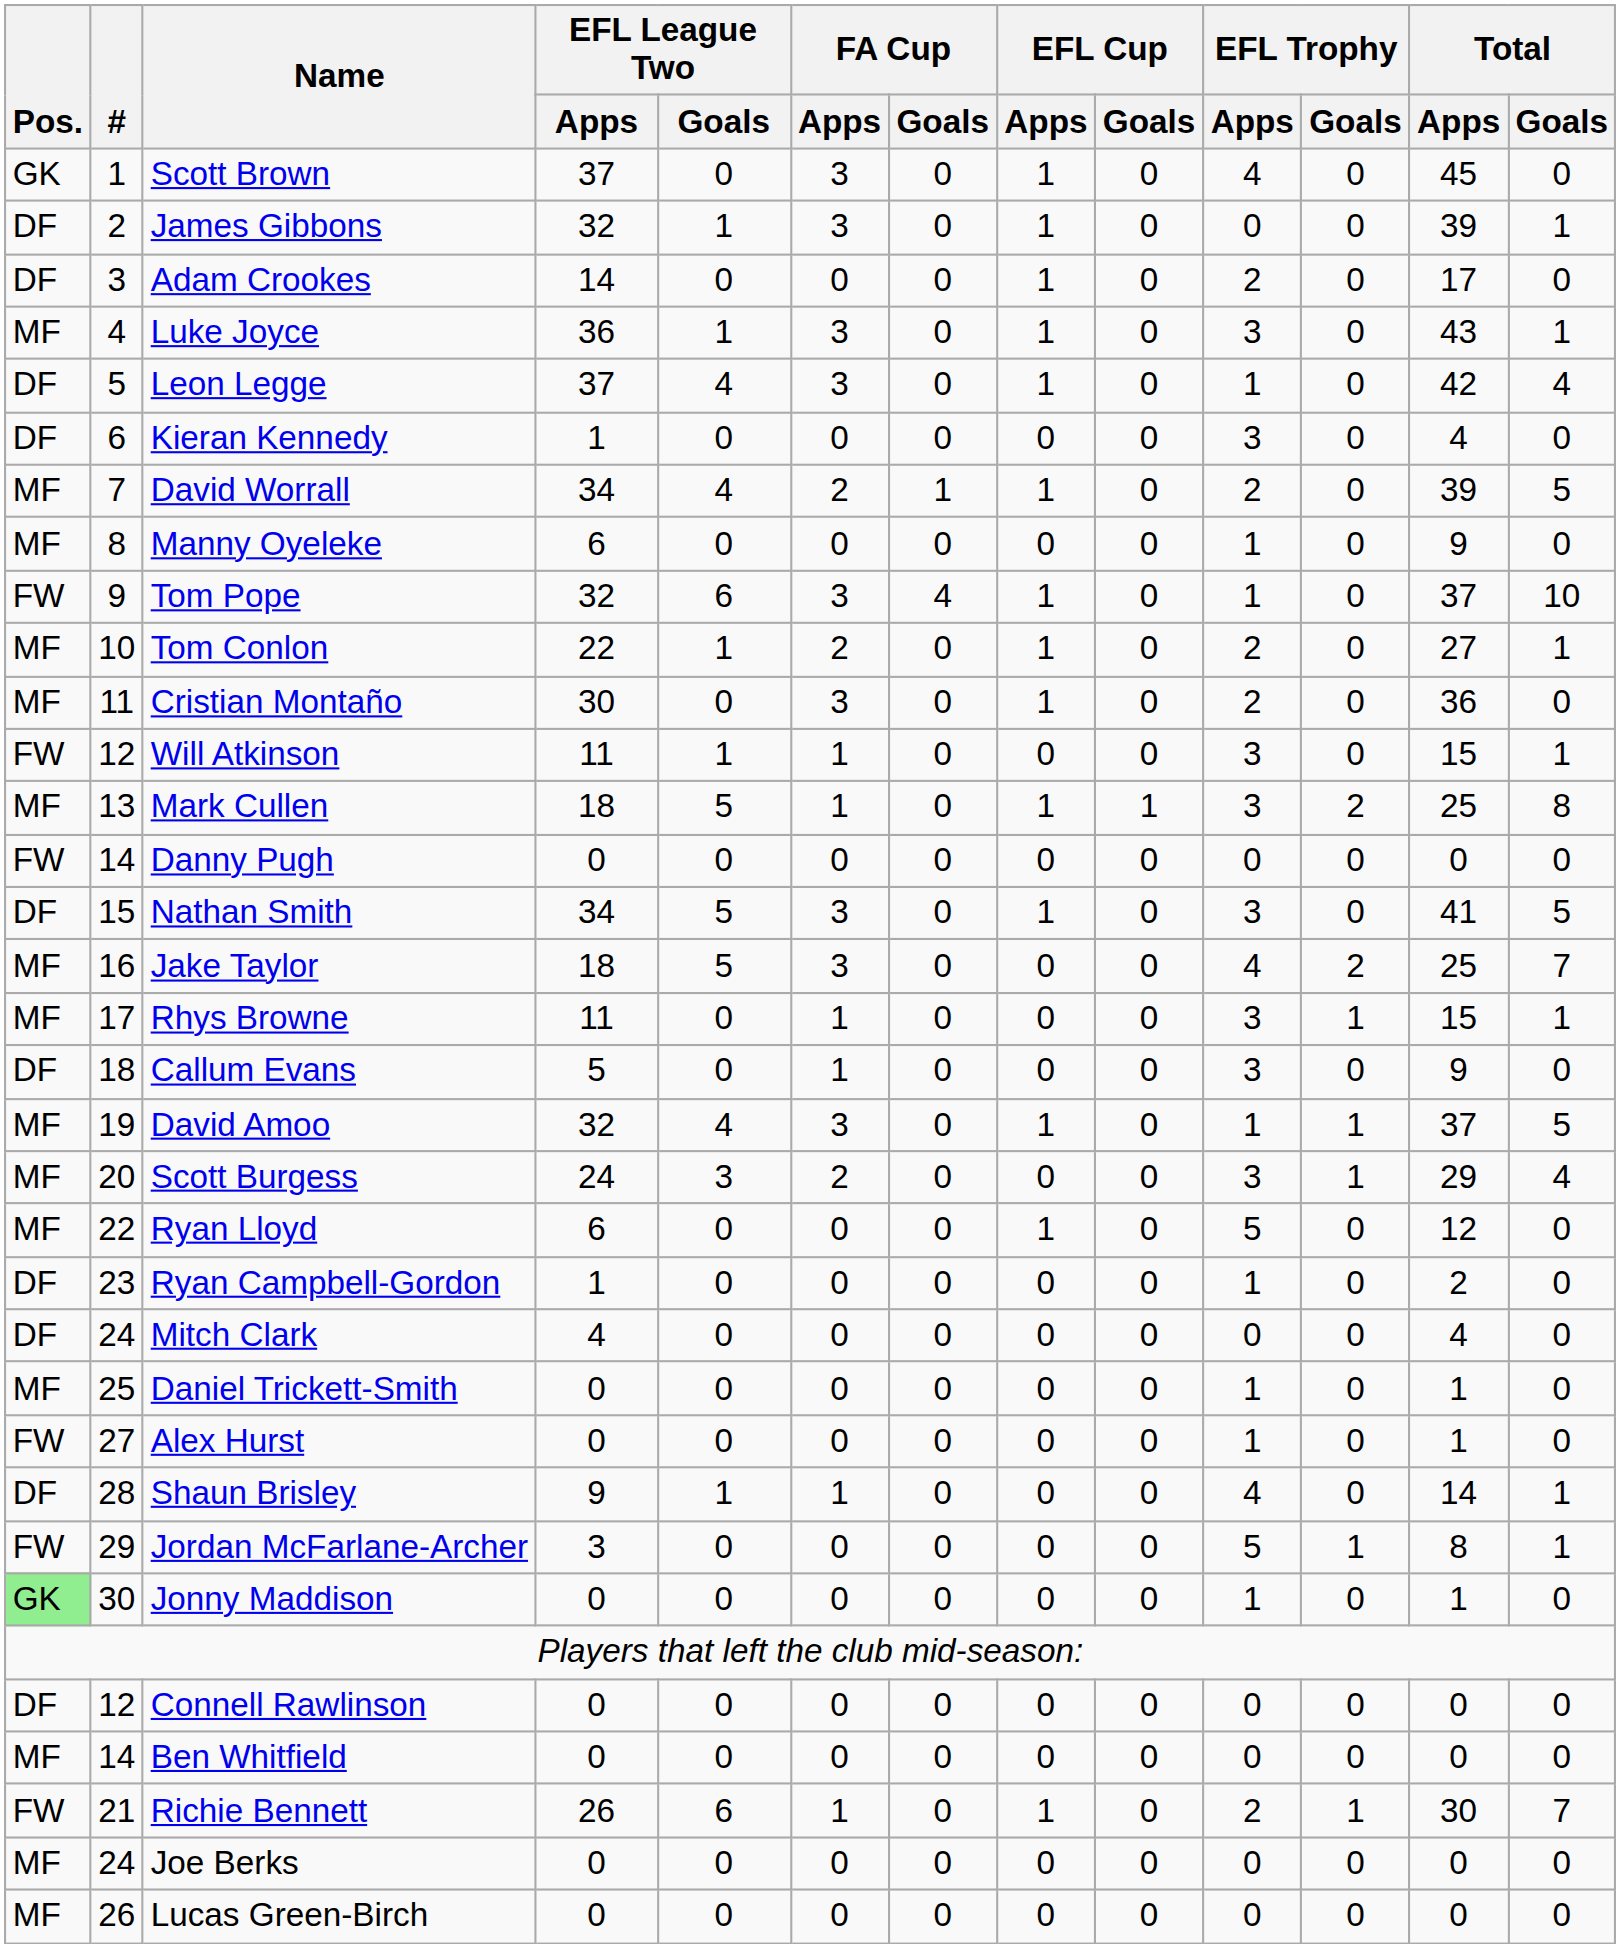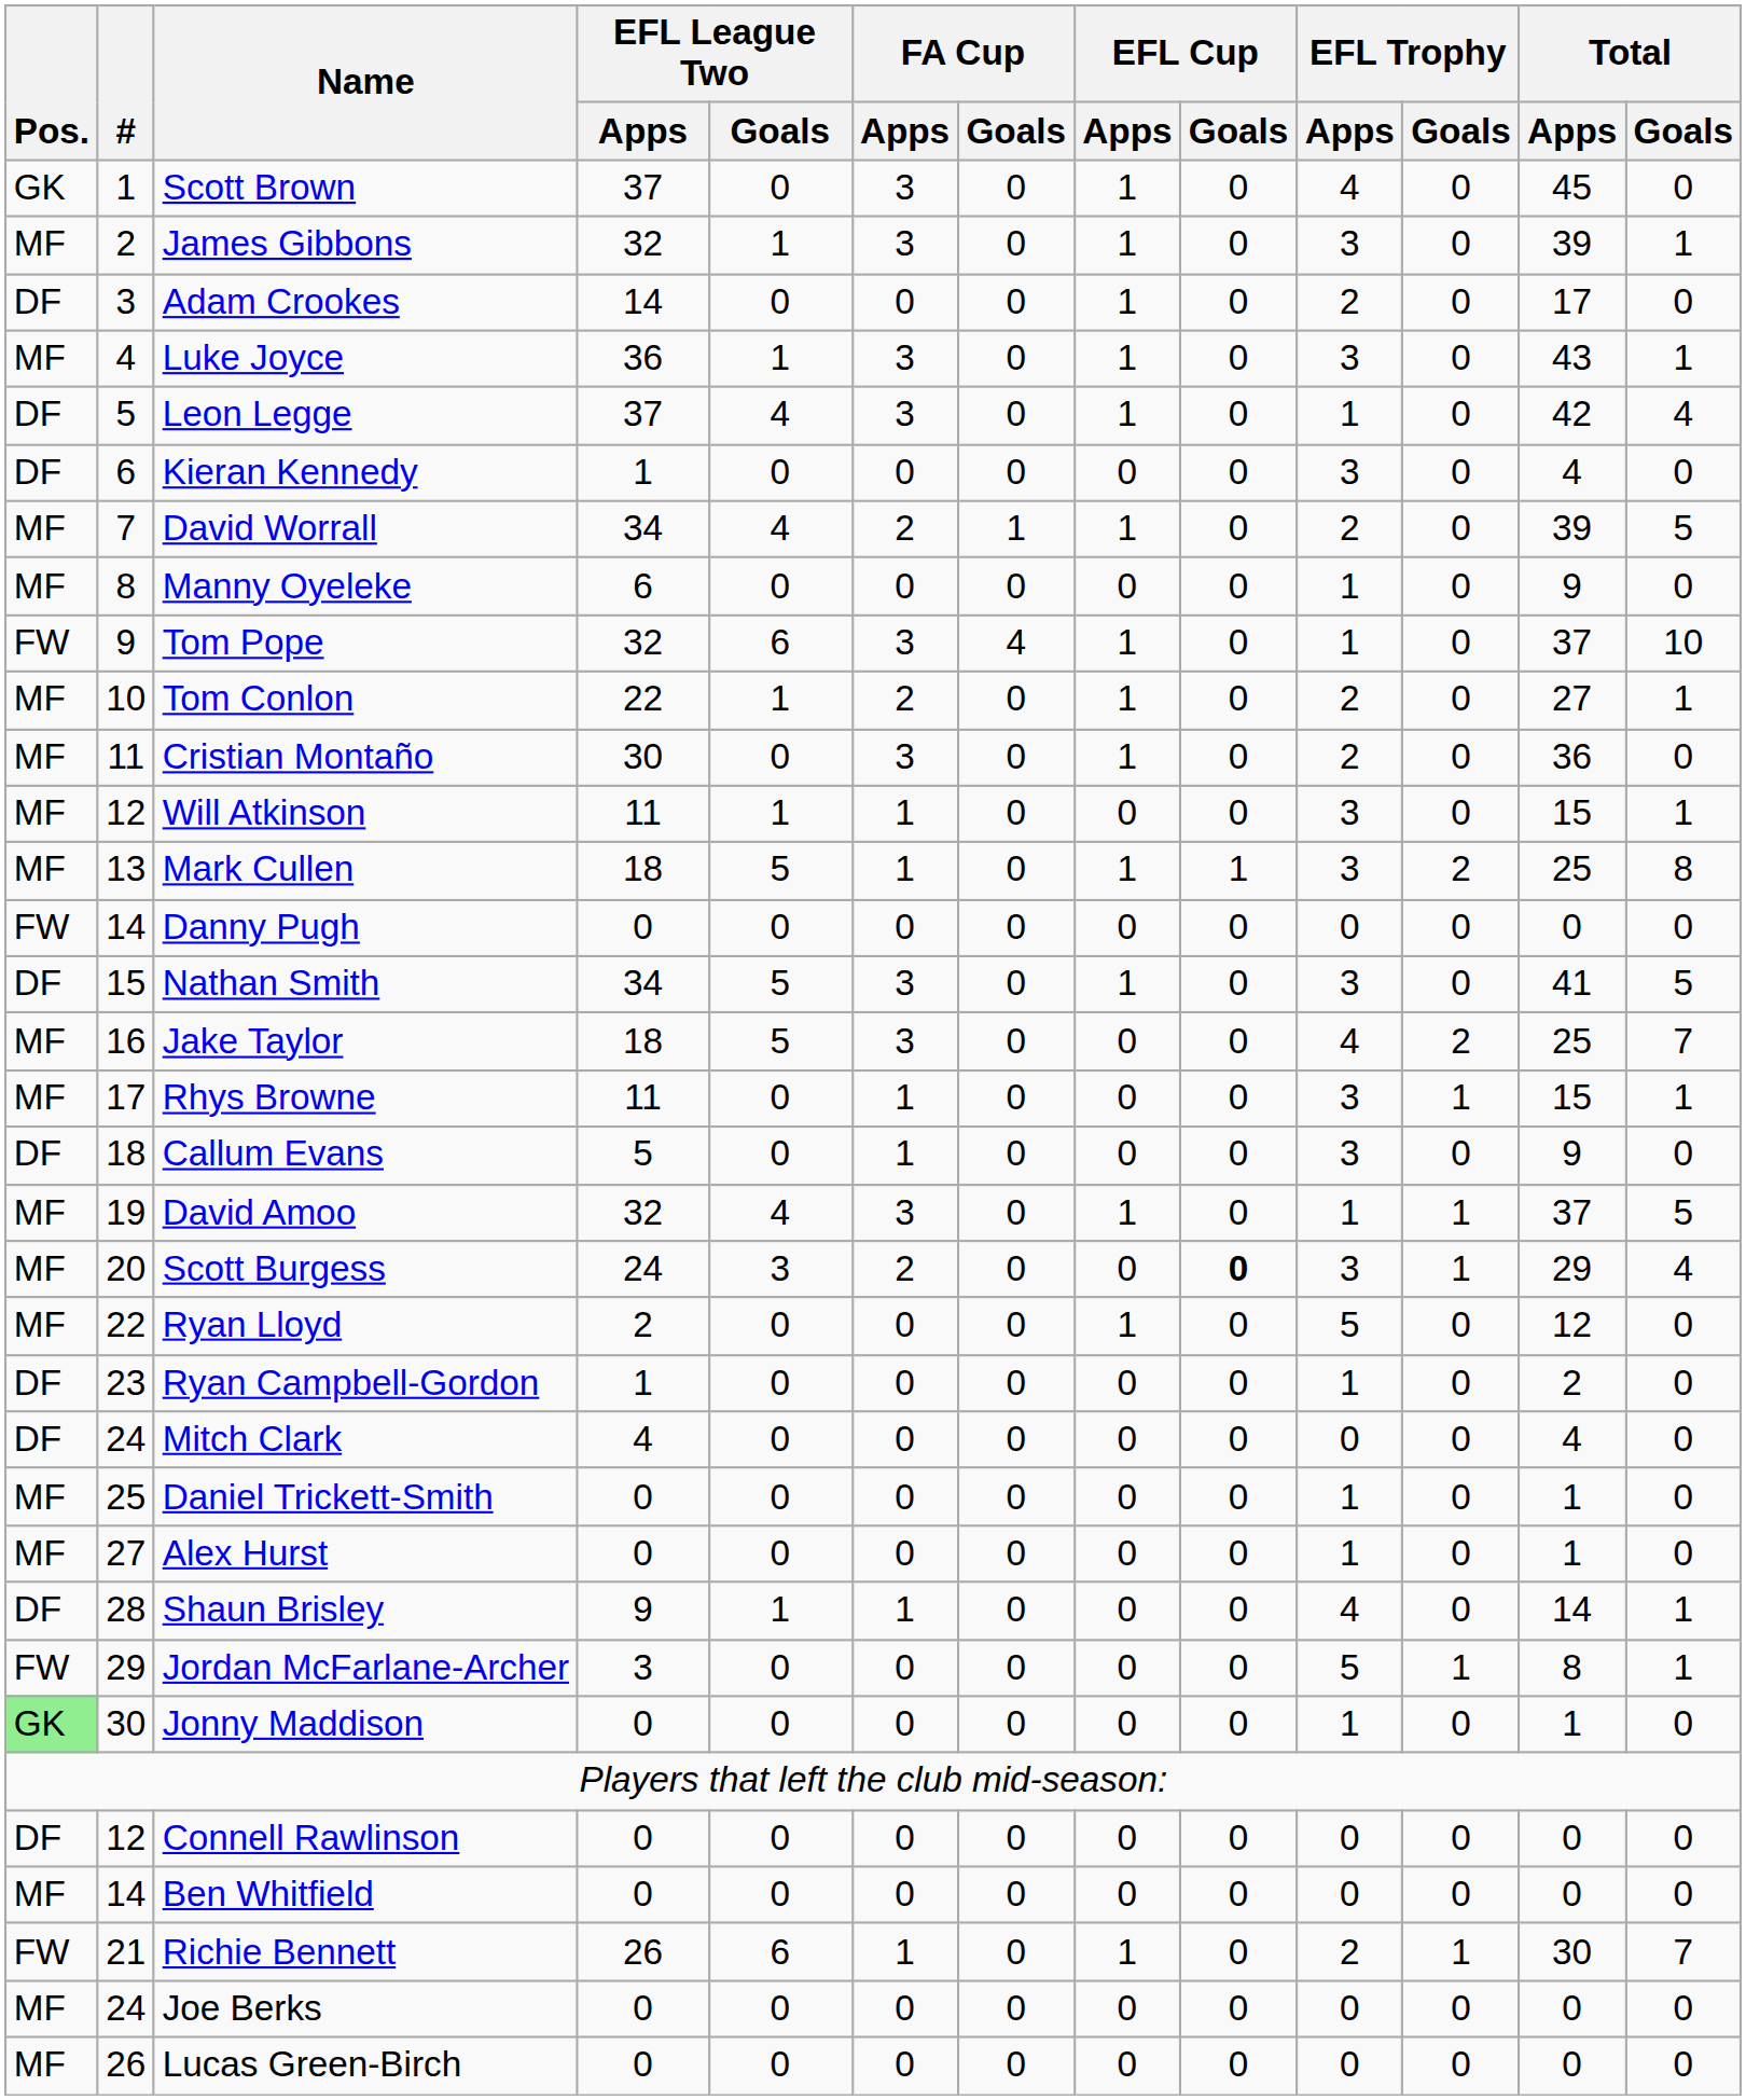James Gibbons | Pos.: DF -> MF
James Gibbons | EFL Trophy / Apps: 0 -> 3
Will Atkinson | Pos.: FW -> MF
Scott Burgess | EFL Cup / Goals: normal -> bold
Ryan Lloyd | EFL League Two / Apps: 6 -> 2
Alex Hurst | Pos.: FW -> MF
